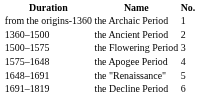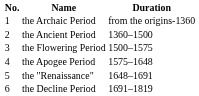columns swapped: No. <-> Duration
